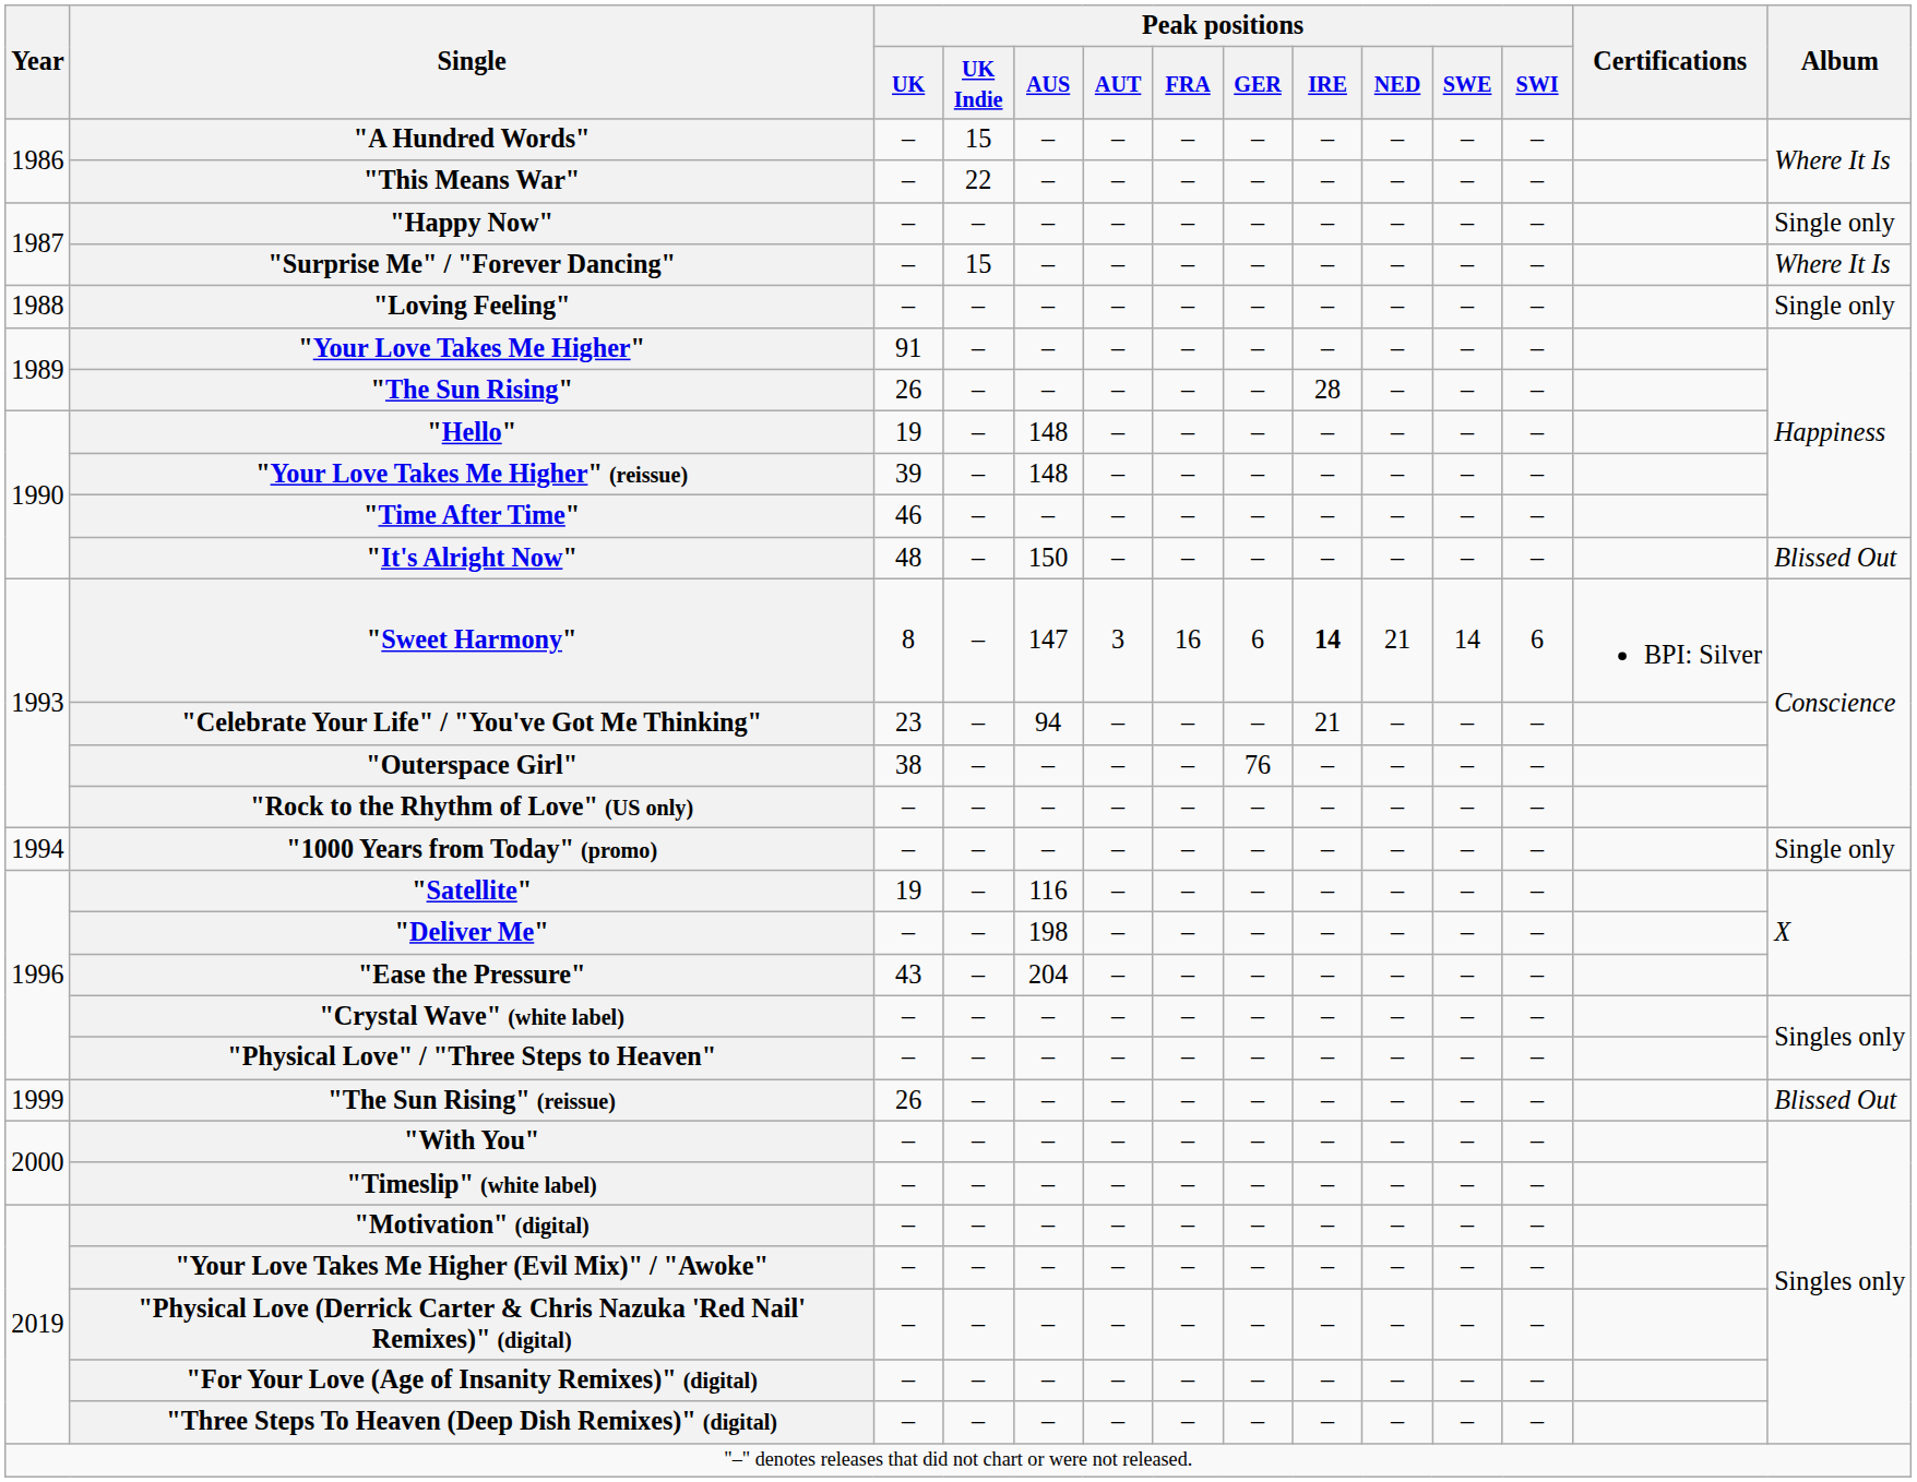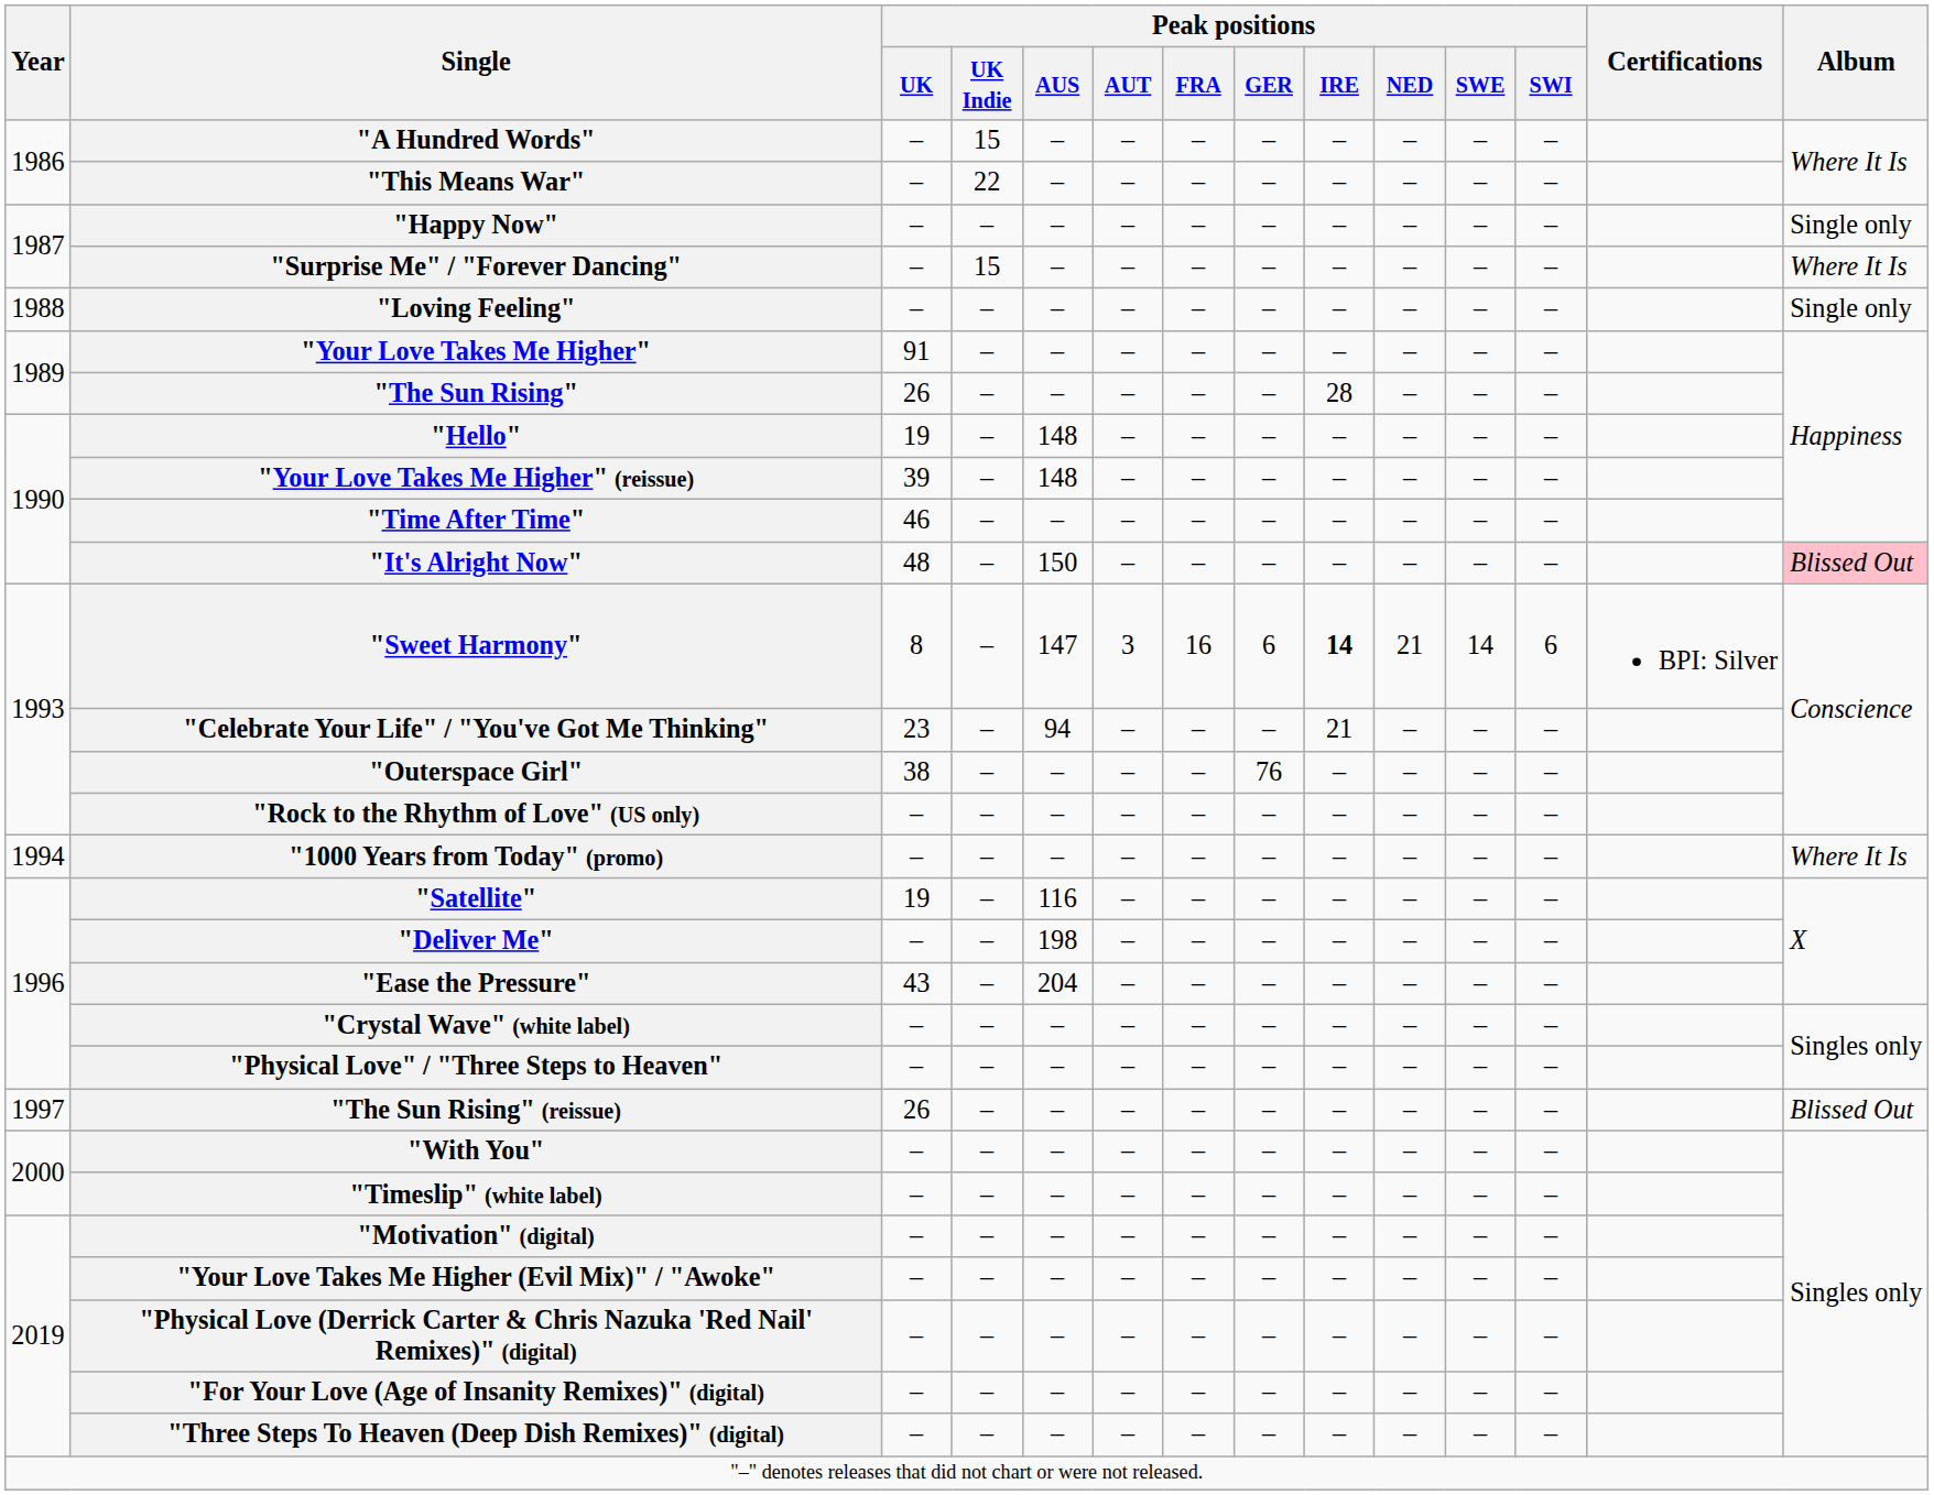"It's Alright Now" | Album: no background -> pink background
"1000 Years from Today" (promo) | Album: Single only -> Where It Is
"The Sun Rising" (reissue) | Year: 1999 -> 1997
